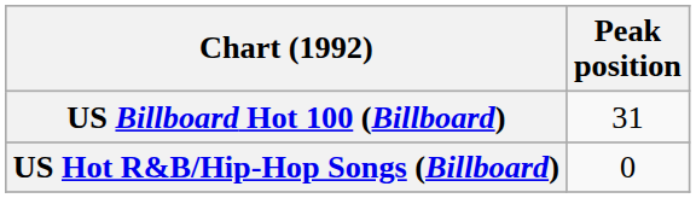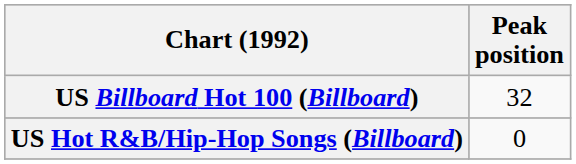US Billboard Hot 100 (Billboard) | Peak position: 31 -> 32
